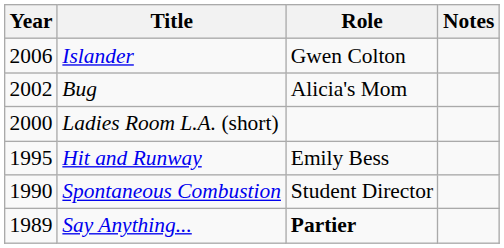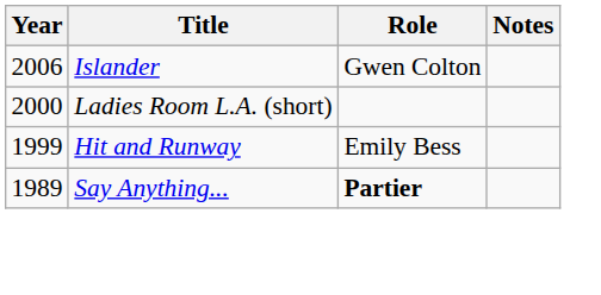- row: 2002 | Bug | Alicia's Mom
Hit and Runway | Year: 1995 -> 1999
- row: 1990 | Spontaneous Combustion | Student Director
